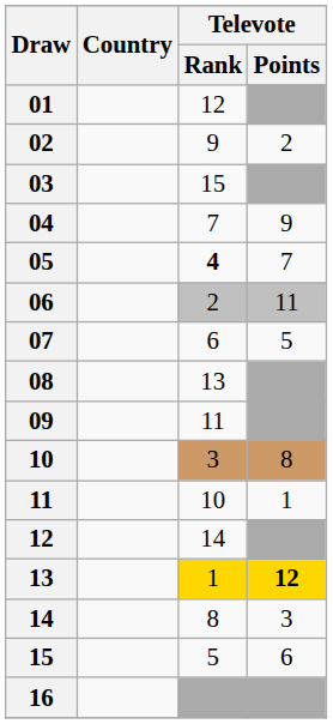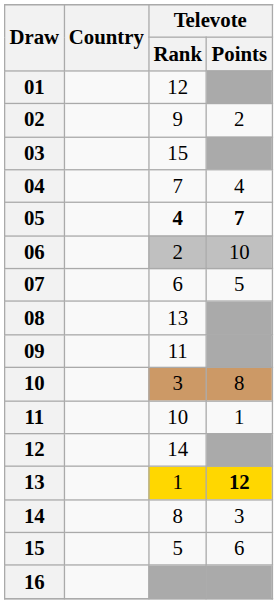04 | Televote / Points: 9 -> 4
05 | Televote / Points: normal -> bold
06 | Televote / Points: 11 -> 10
